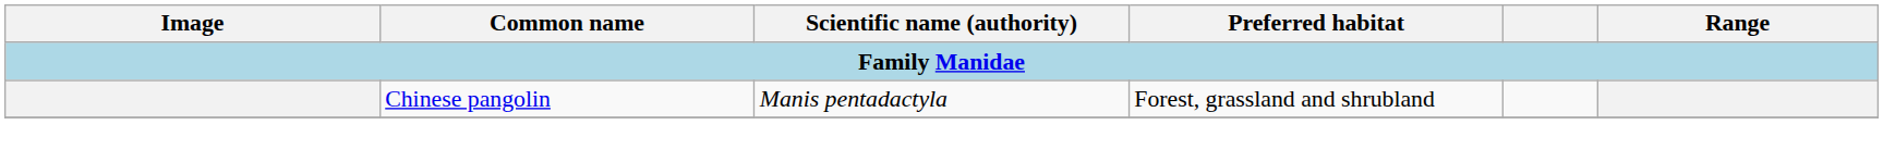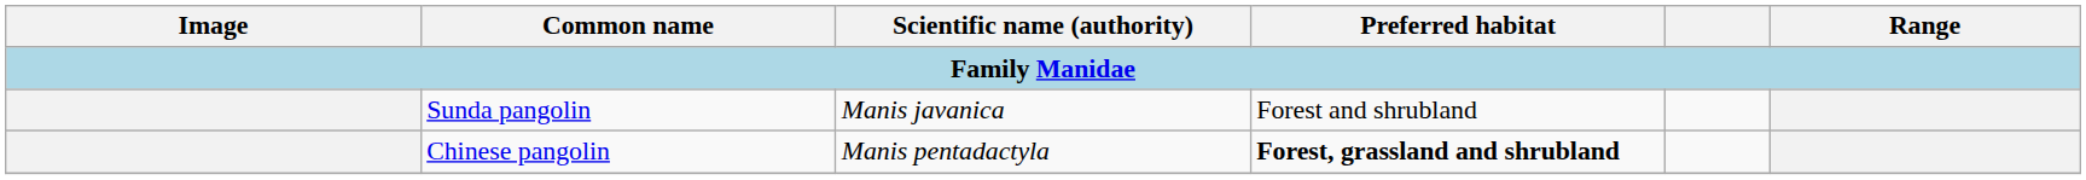+ row: Sunda pangolin | Manis javanica | Forest and shrubland
Chinese pangolin | Preferred habitat: normal -> bold
